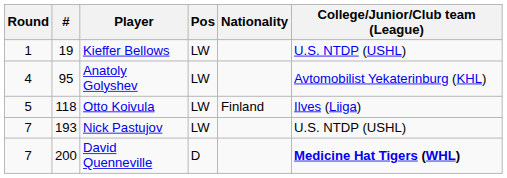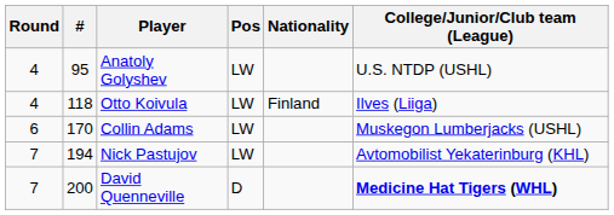- row: 1 | 19 | Kieffer Bellows | LW | U.S. NTDP (USHL)
Anatoly Golyshev | College/Junior/Club team (League): Avtomobilist Yekaterinburg (KHL) -> U.S. NTDP (USHL)
Otto Koivula | Round: 5 -> 4
+ row: 6 | 170 | Collin Adams | LW | Muskegon Lumberjacks (USHL)
Nick Pastujov | #: 193 -> 194
Nick Pastujov | College/Junior/Club team (League): U.S. NTDP (USHL) -> Avtomobilist Yekaterinburg (KHL)
